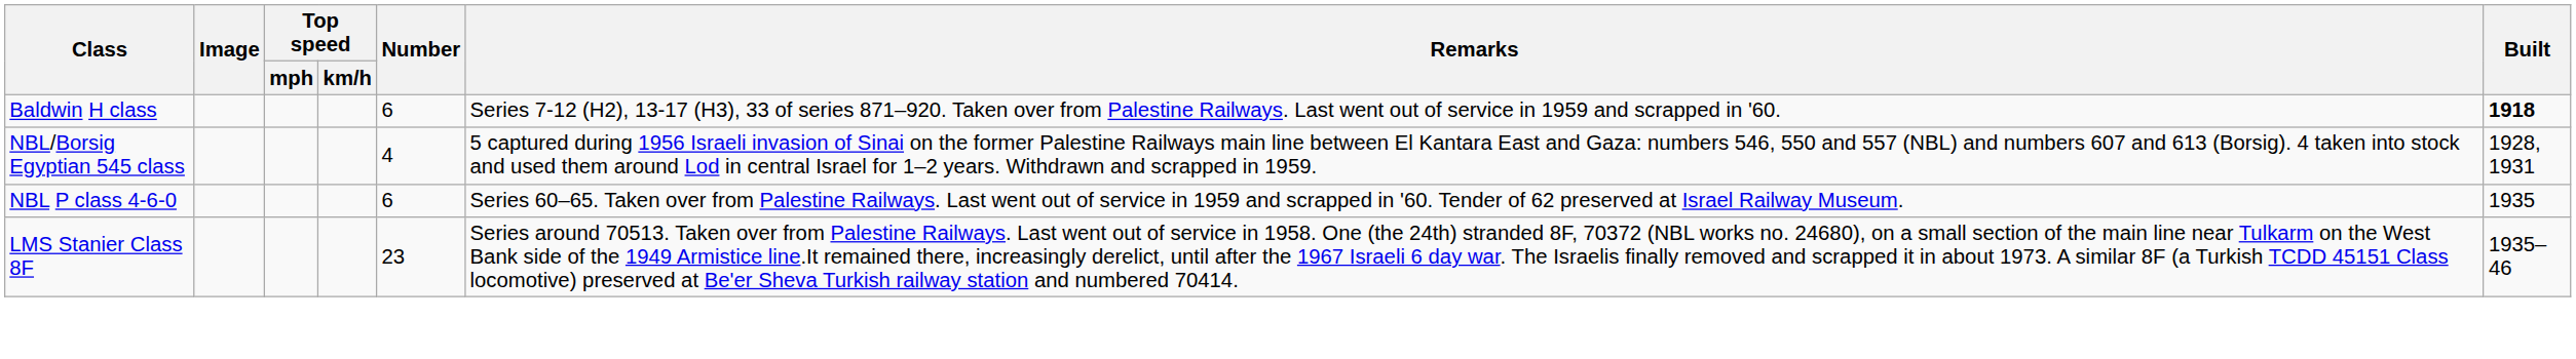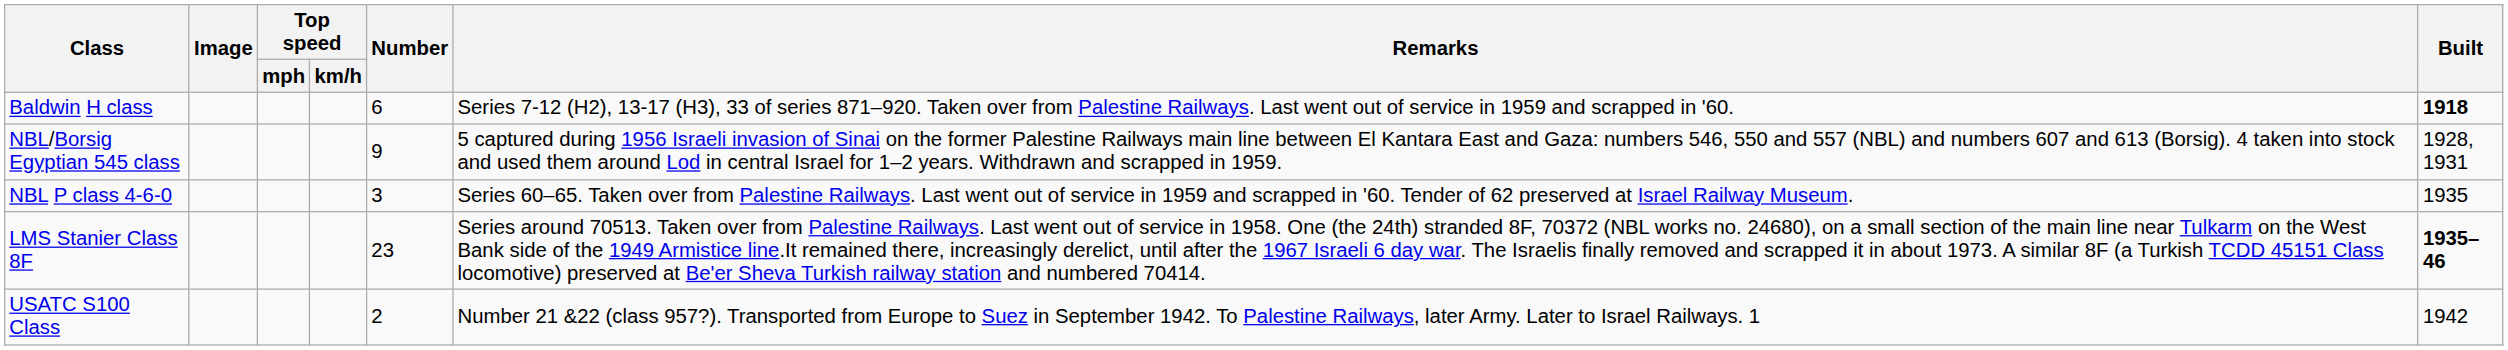NBL/Borsig Egyptian 545 class | Number: 4 -> 9
NBL P class 4-6-0 | Number: 6 -> 3
LMS Stanier Class 8F | Built: normal -> bold
+ row: USATC S100 Class | 2 | Number 21 &22 (class 957?). Transported from Europe to Suez in September 1942. To Palestine Railways, later Army. Later to Israel Railways. 1 | 1942
